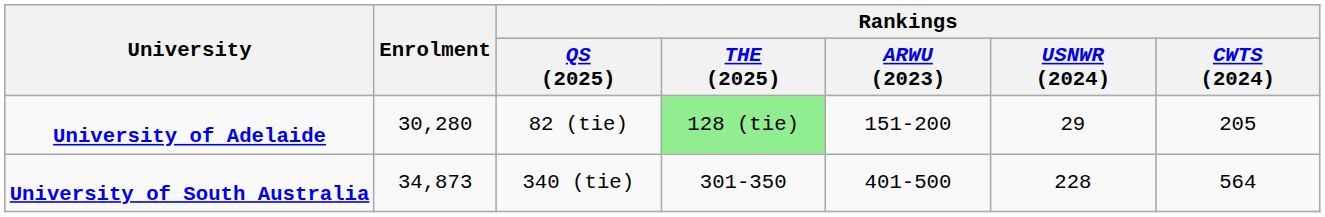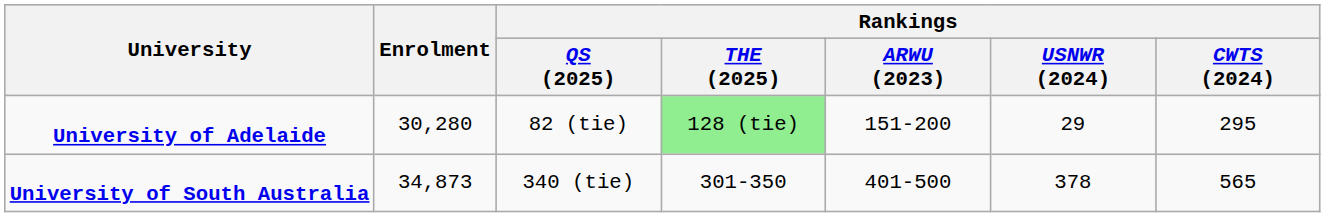University of Adelaide | Rankings / CWTS (2024): 205 -> 295
University of South Australia | Rankings / USNWR (2024): 228 -> 378
University of South Australia | Rankings / CWTS (2024): 564 -> 565
